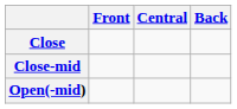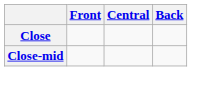- row: Open(-mid)
